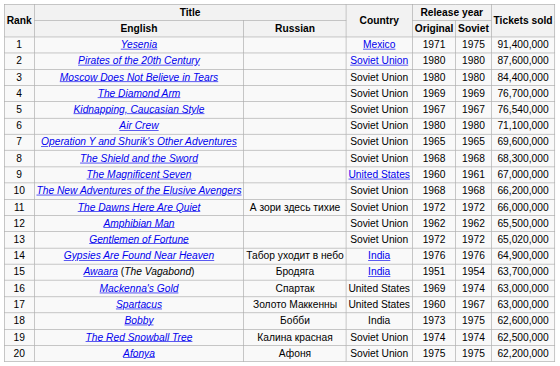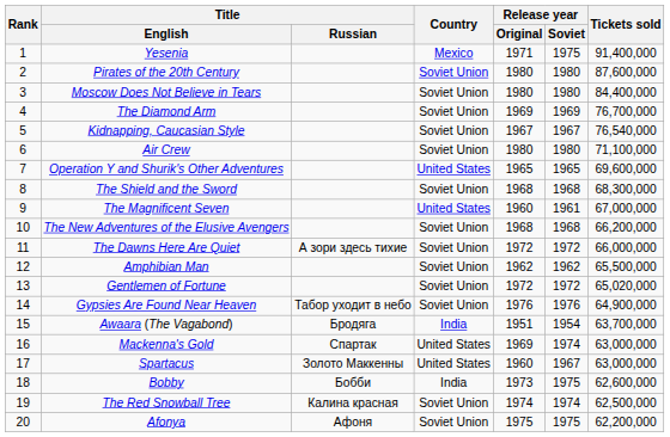Operation Y and Shurik's Other Adventures | Country: Soviet Union -> United States
Gypsies Are Found Near Heaven | Country: India -> Soviet Union
